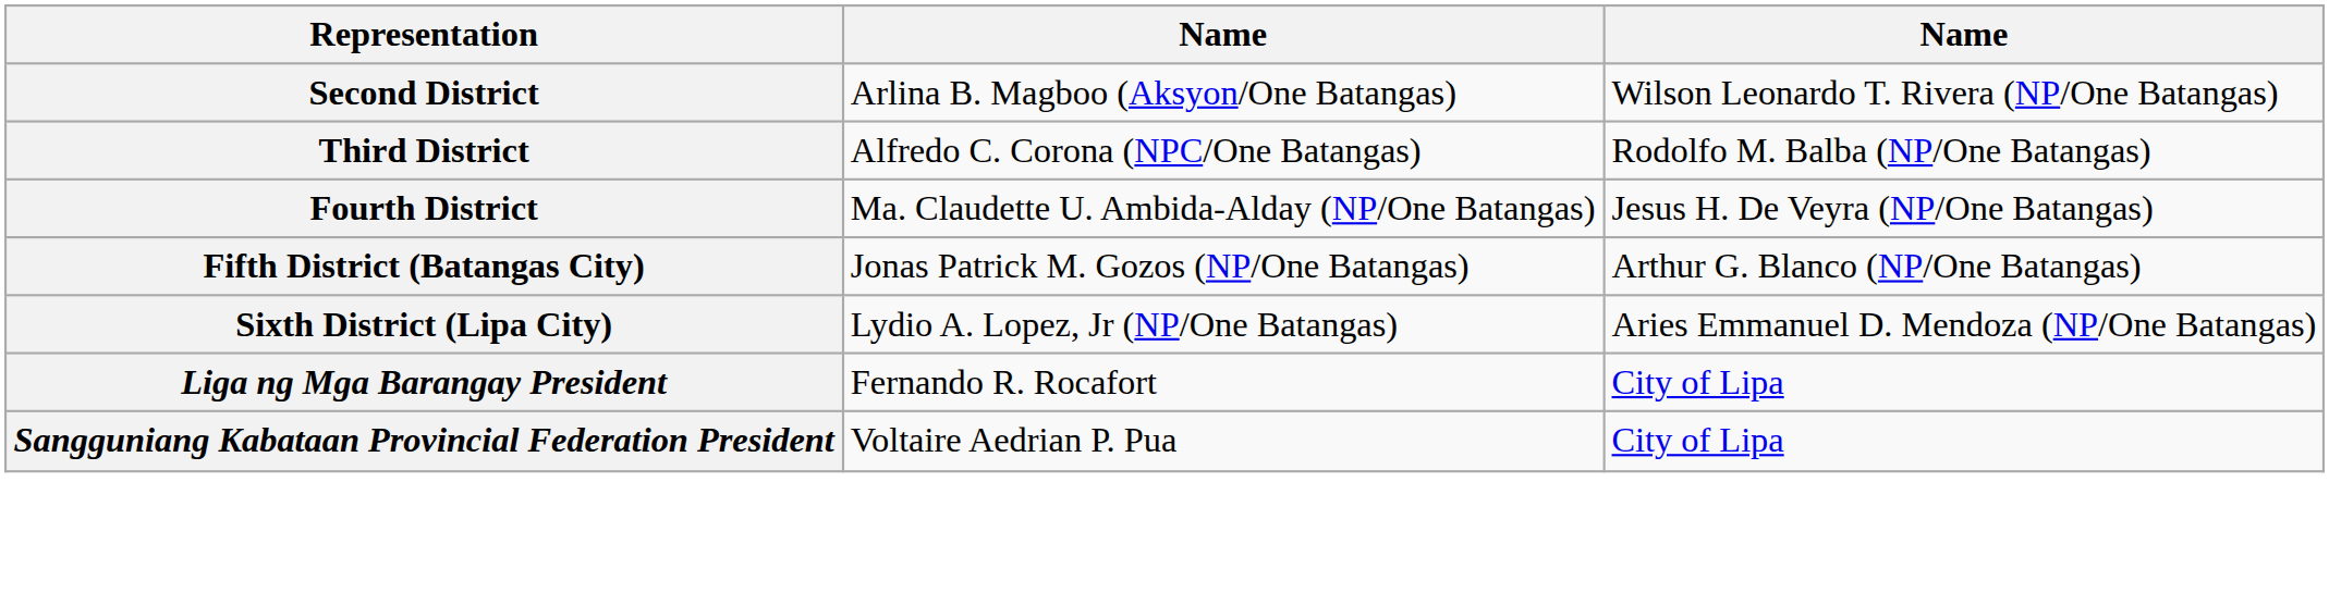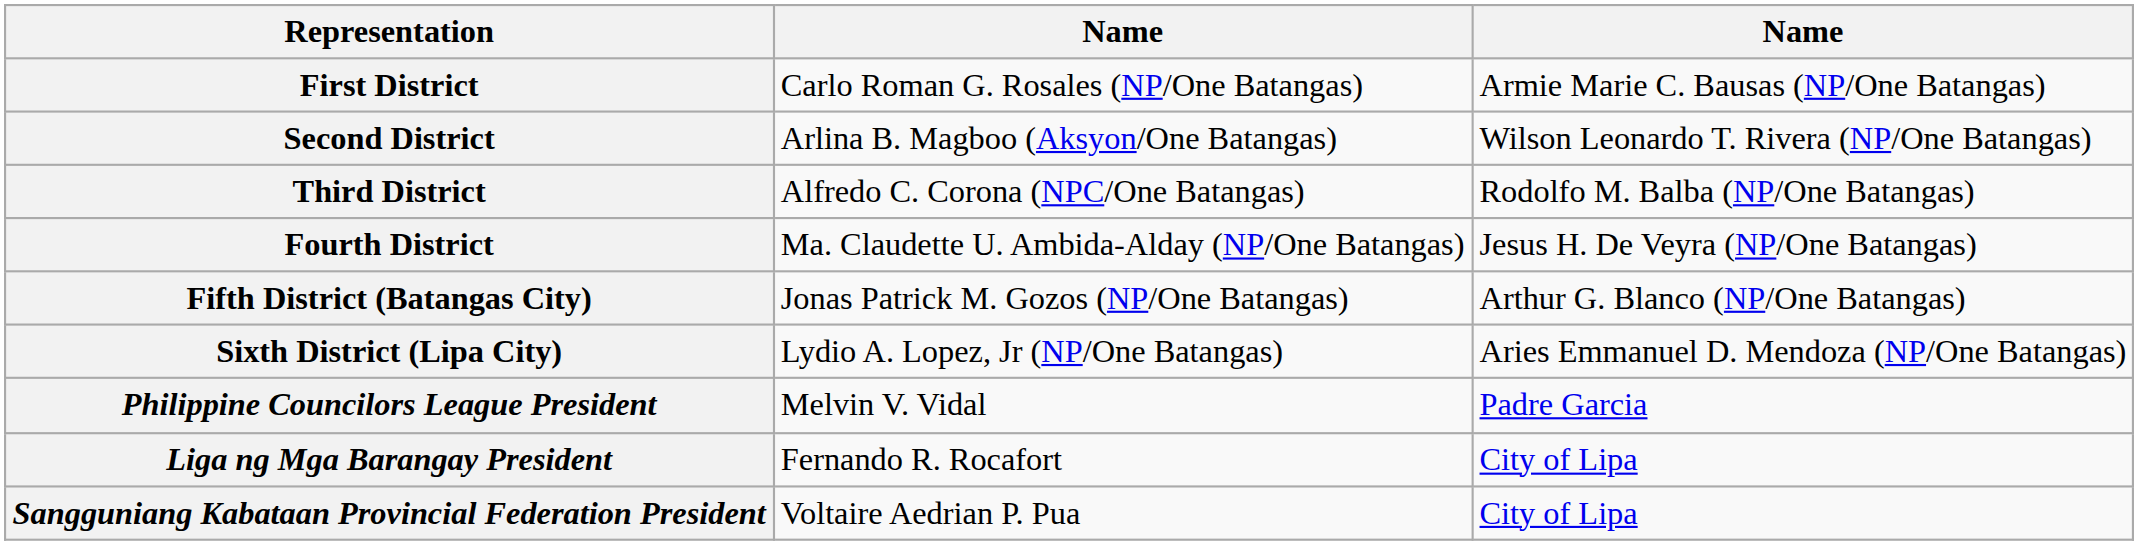+ row: First District | Carlo Roman G. Rosales (NP/One Batangas) | Armie Marie C. Bausas (NP/One Batangas)
+ row: Philippine Councilors League President | Melvin V. Vidal | Padre Garcia
